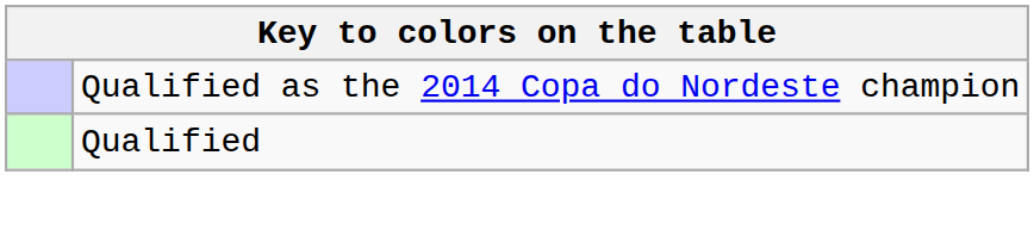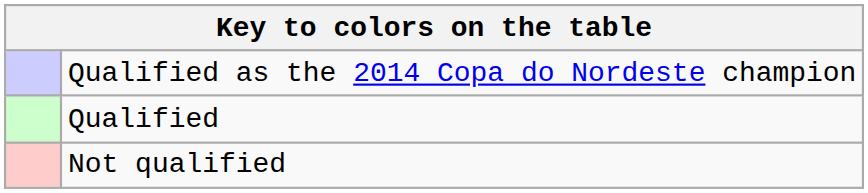+ row: Not qualified
